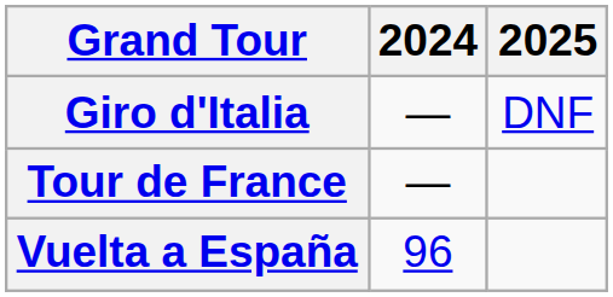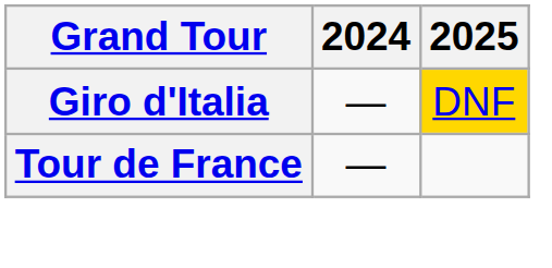Giro d'Italia | 2025: no background -> gold background
- row: Vuelta a España | 96
